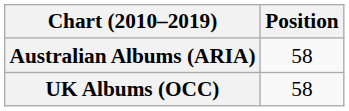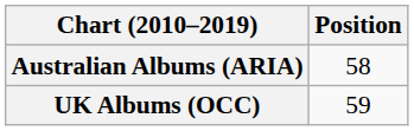UK Albums (OCC) | Position: 58 -> 59
